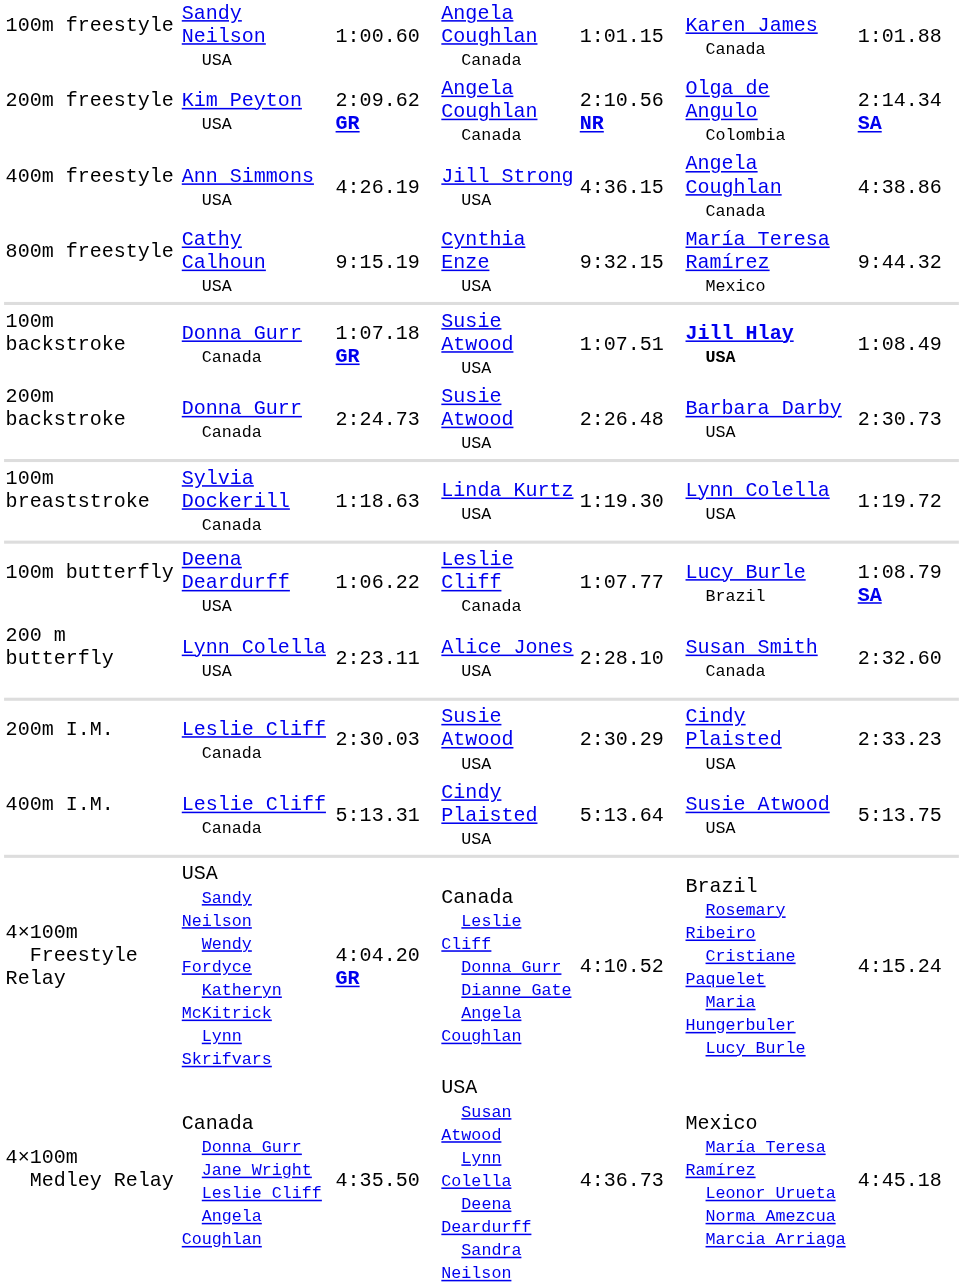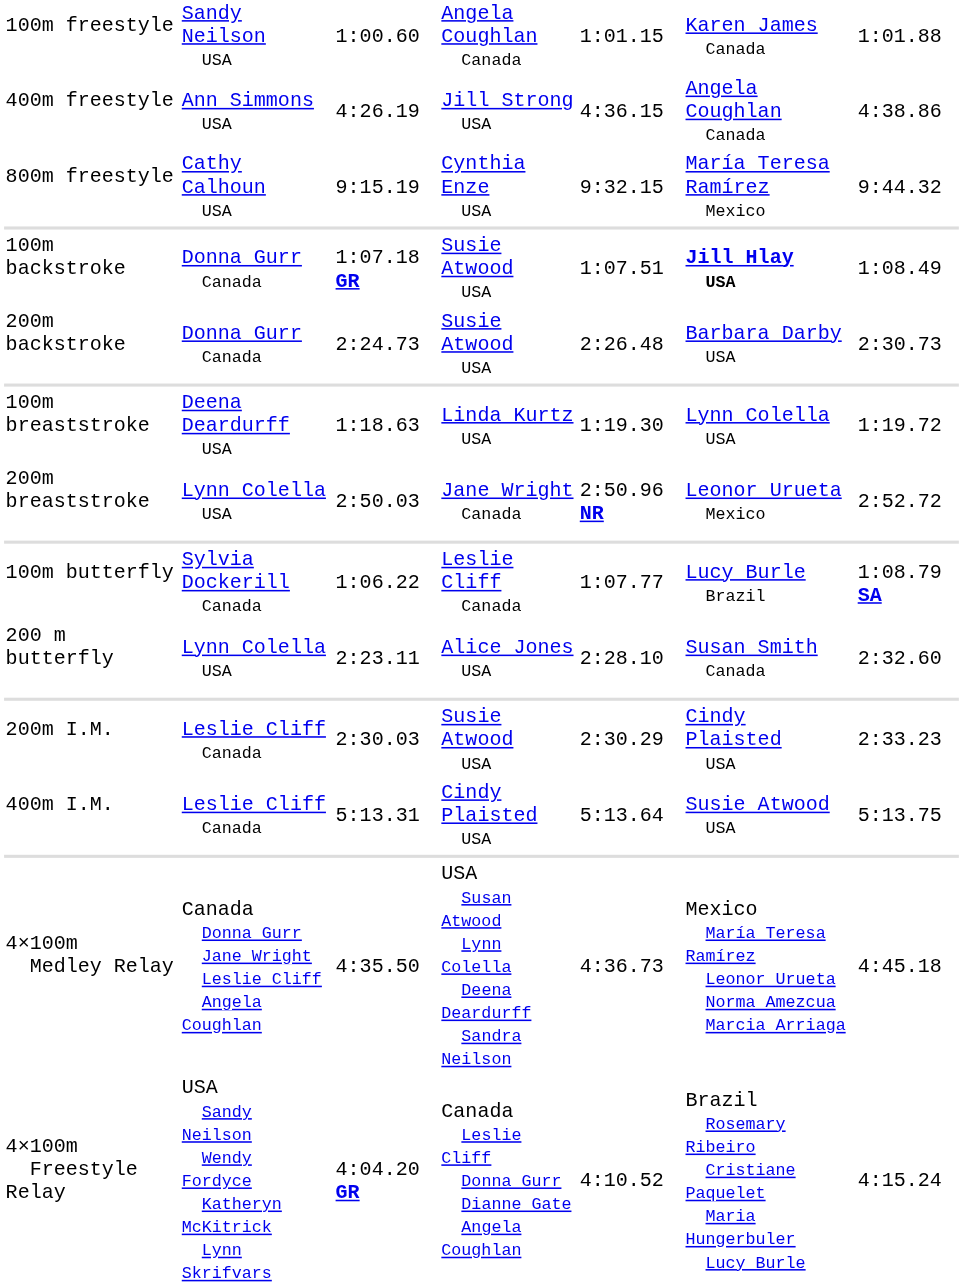- row: 200m freestyle | Kim Peyton USA | 2:09.62 GR | Angela Coughlan Canada | 2:10.56 NR | Olga de Angulo Colombia | 2:14.34 SA
100m breaststroke | column 2: Sylvia Dockerill Canada -> Deena Deardurff USA
+ row: 200m breaststroke | Lynn Colella USA | 2:50.03 | Jane Wright Canada | 2:50.96 NR | Leonor Urueta Mexico | 2:52.72
100m butterfly | column 2: Deena Deardurff USA -> Sylvia Dockerill Canada
rows swapped: 4×100m Freestyle Relay <-> 4×100m Medley Relay
